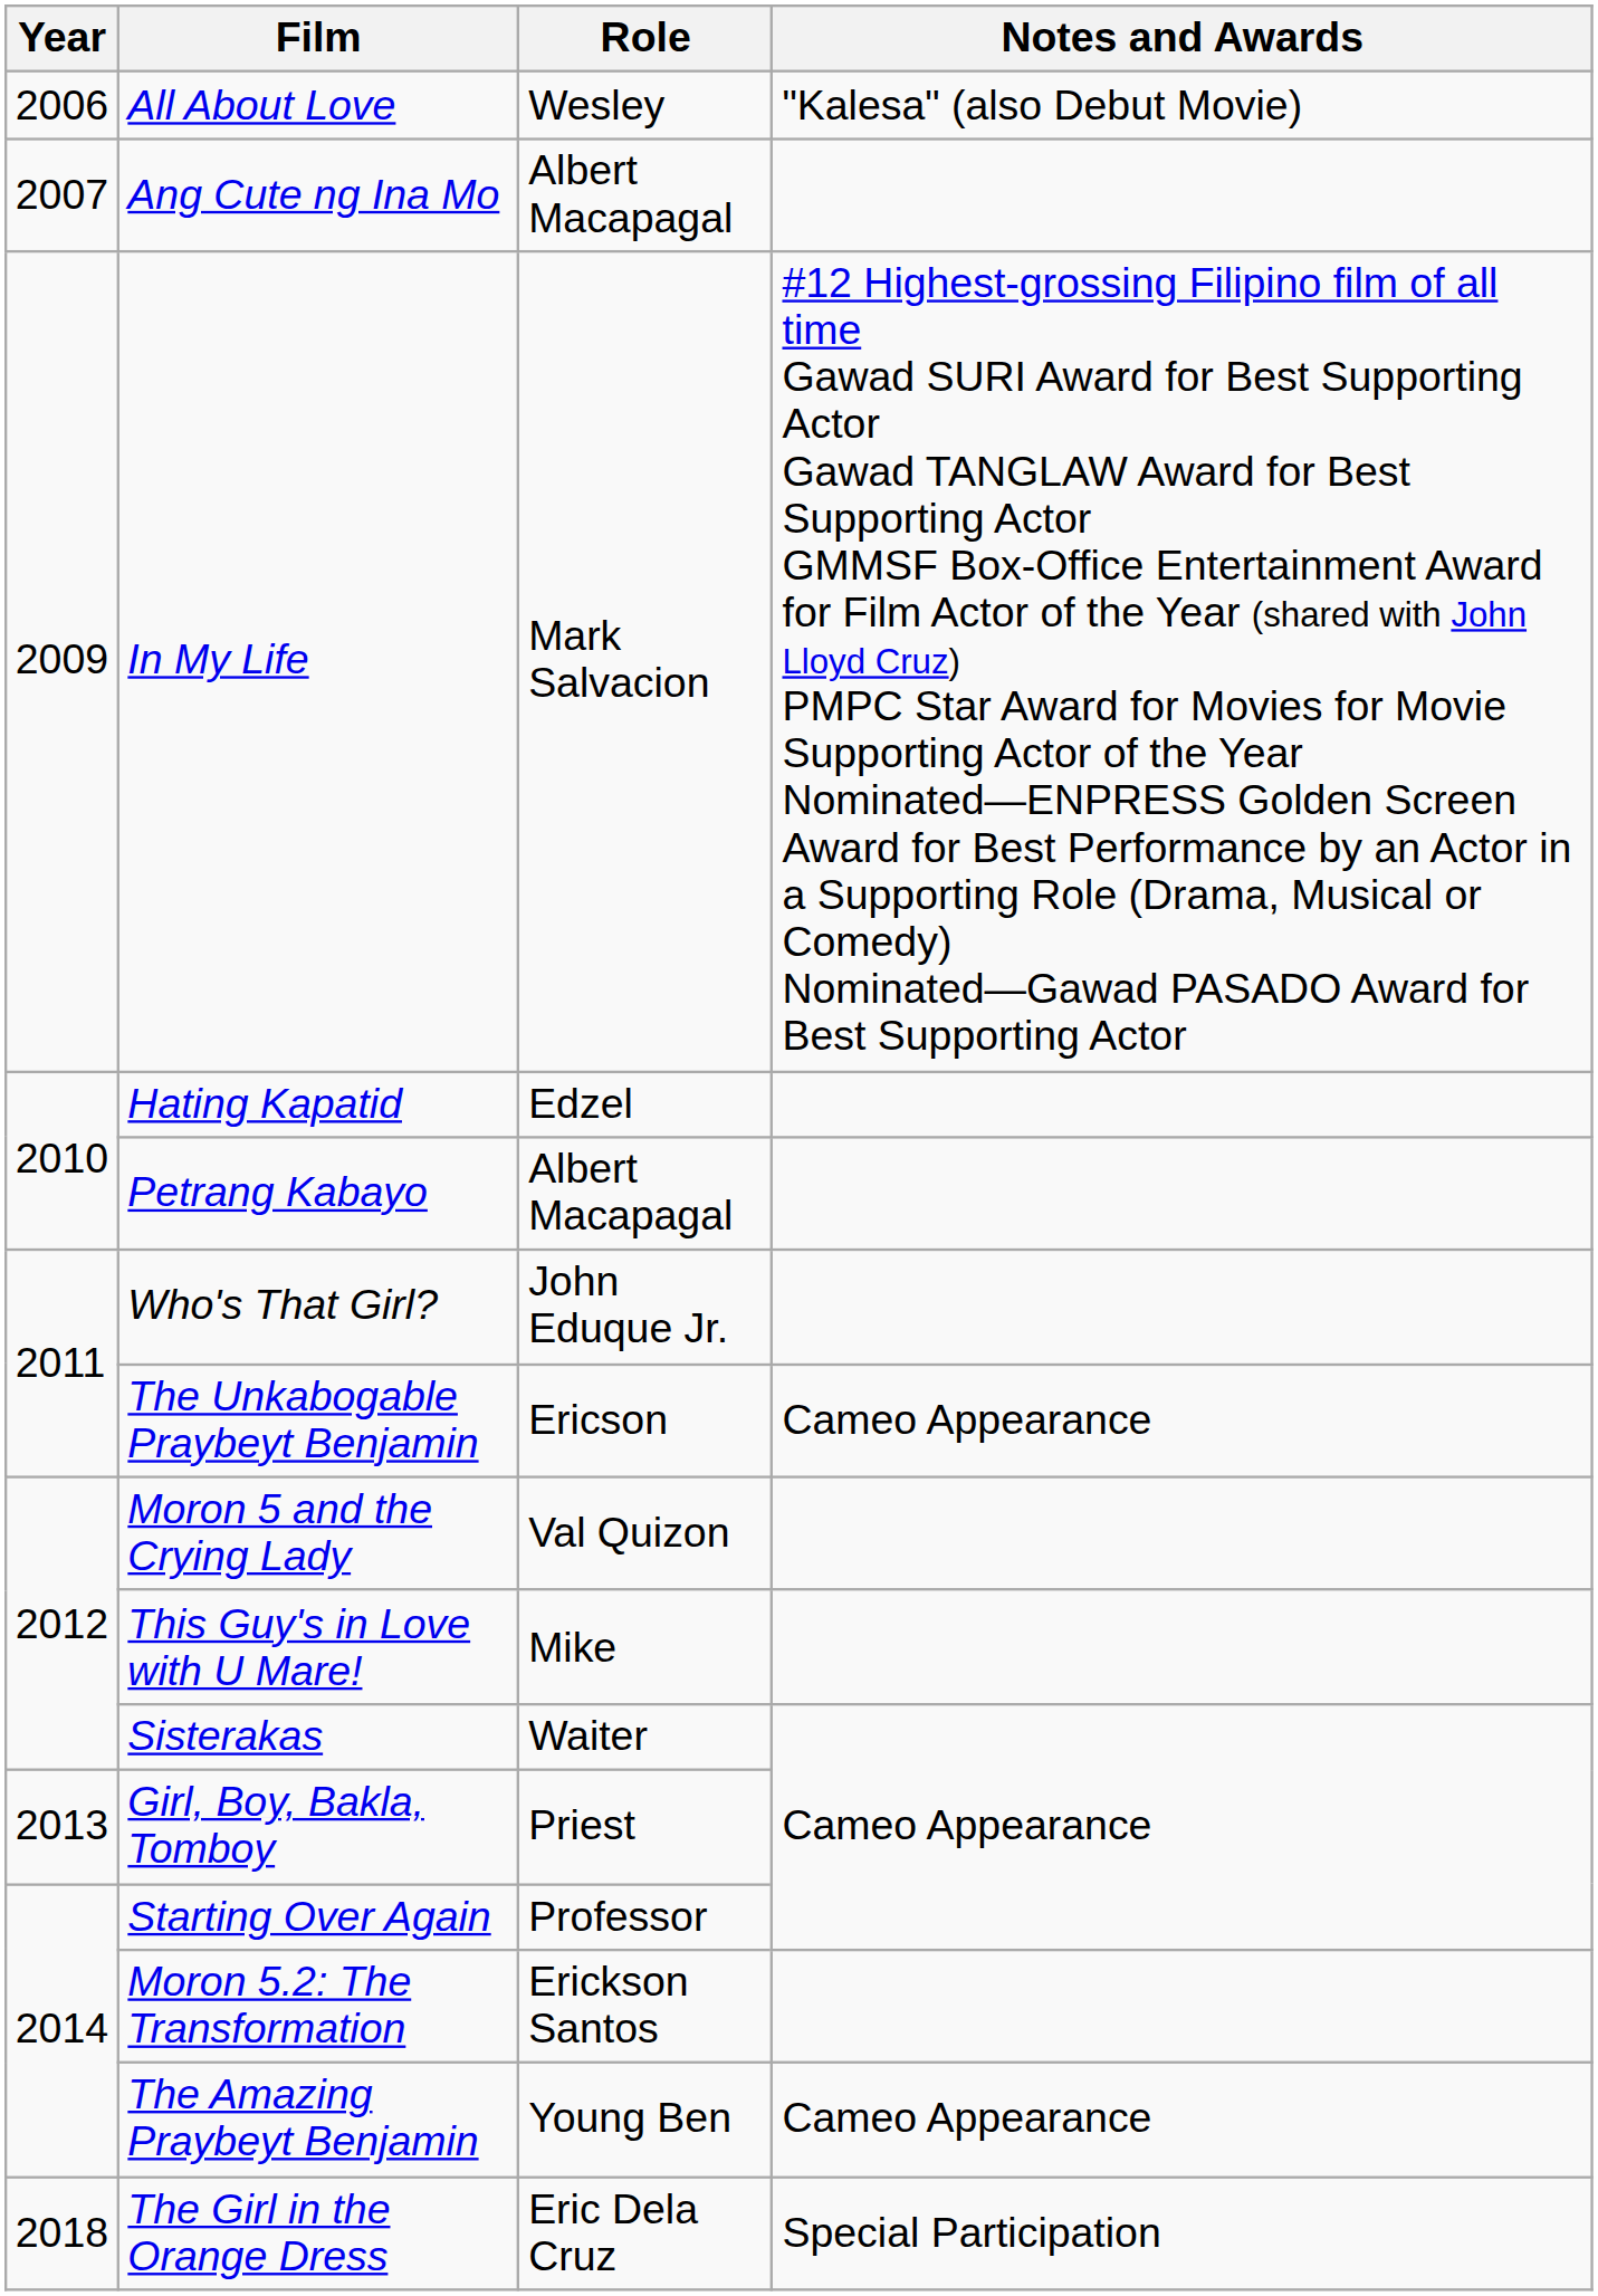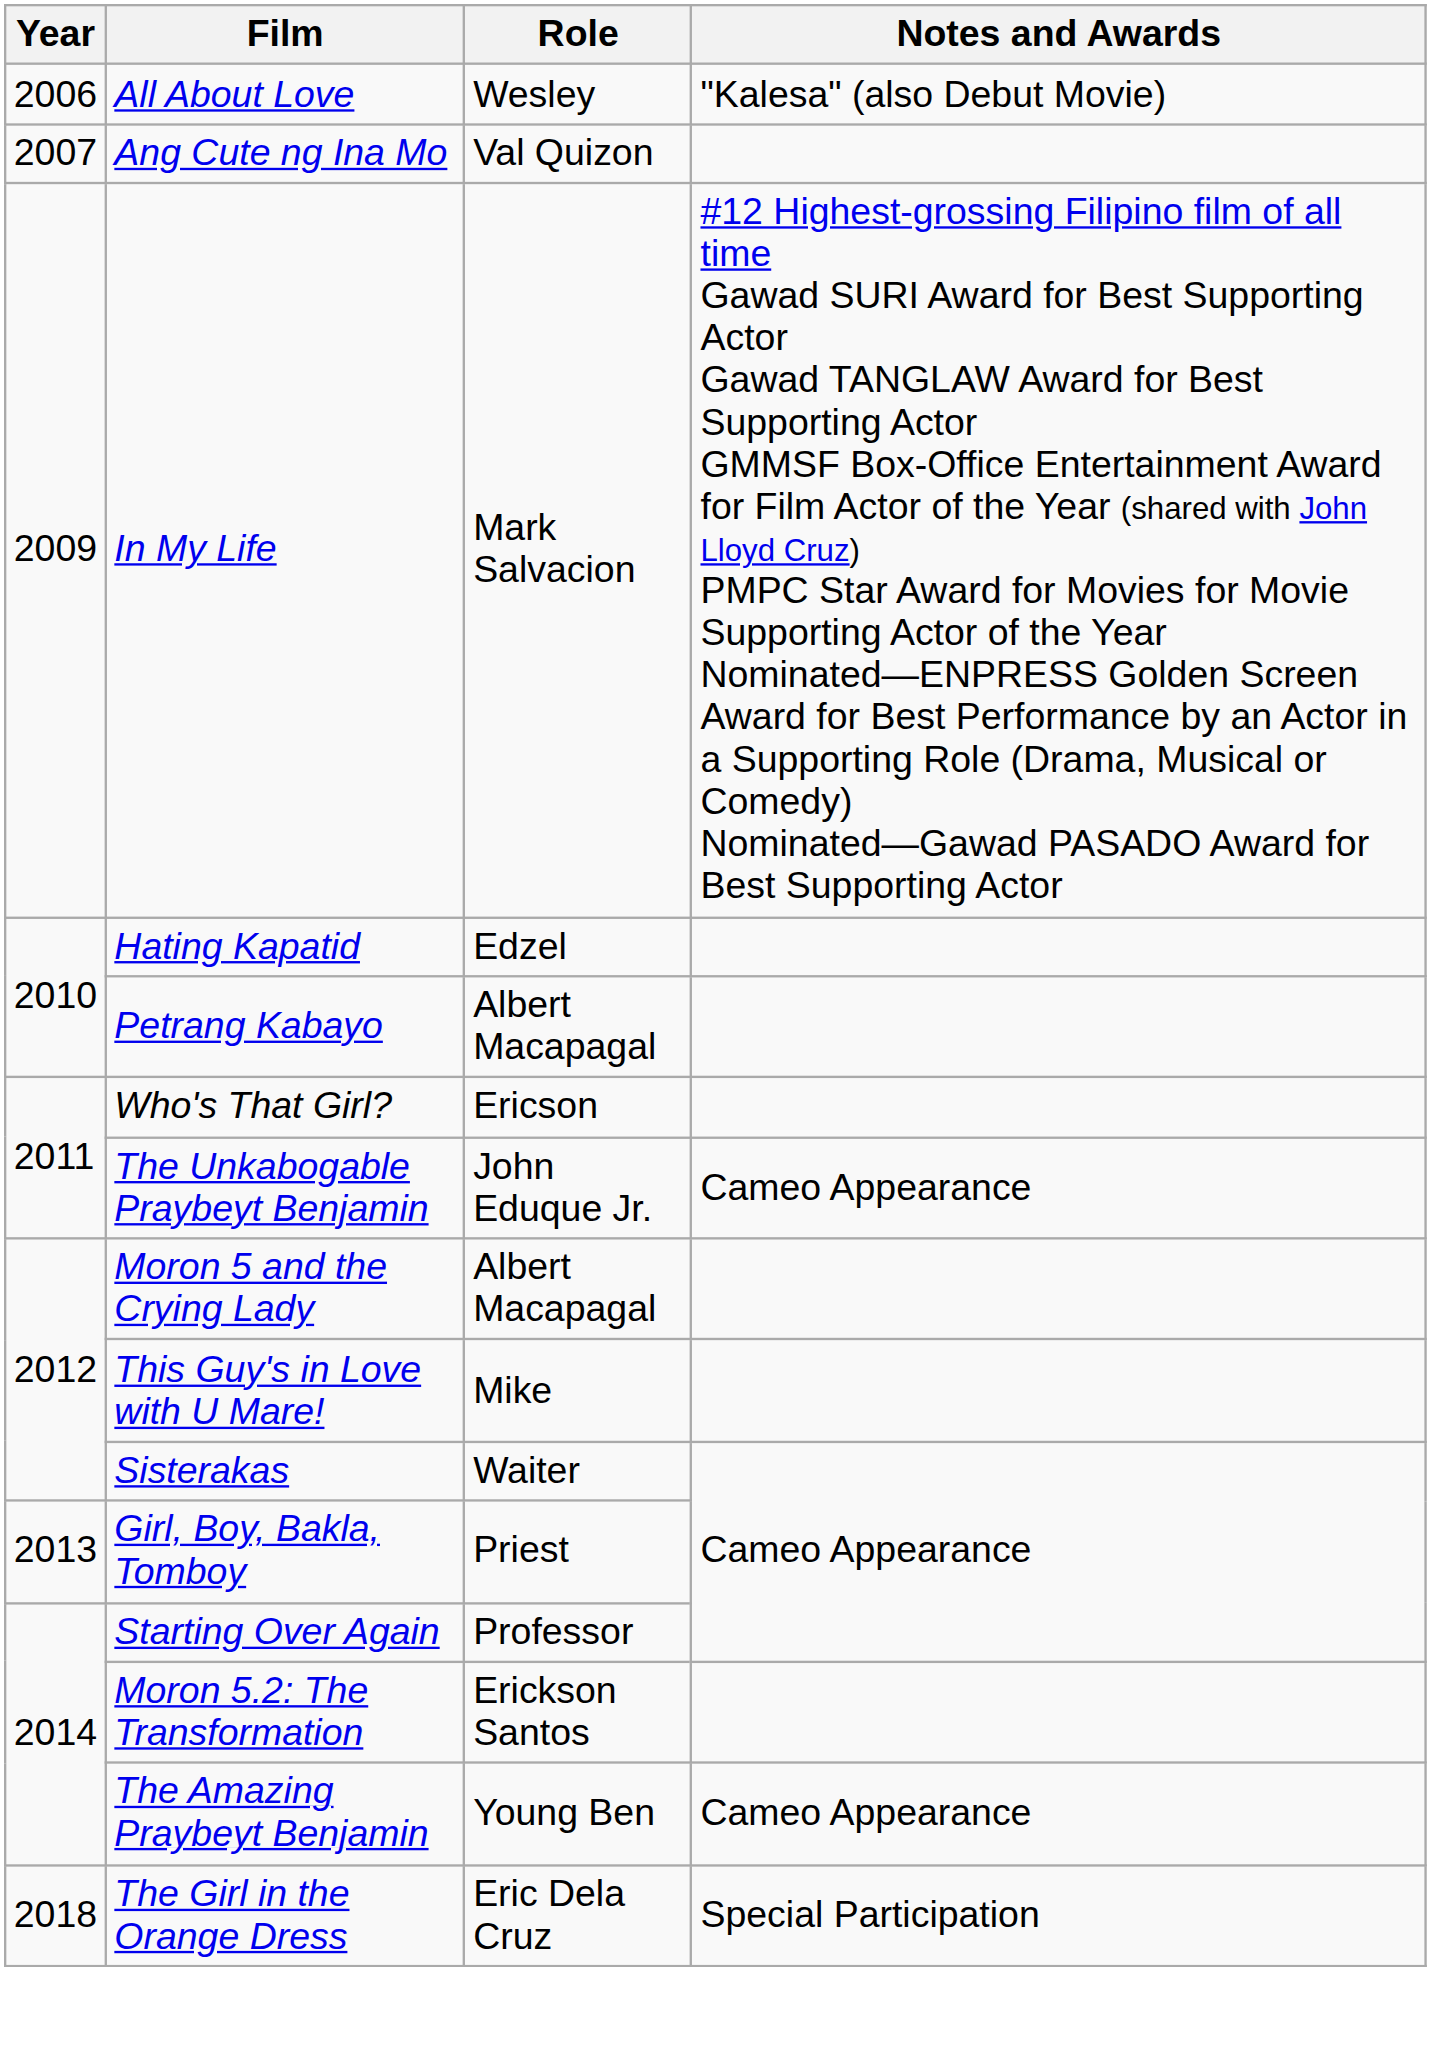Ang Cute ng Ina Mo | Role: Albert Macapagal -> Val Quizon
Who's That Girl? | Role: John Eduque Jr. -> Ericson
The Unkabogable Praybeyt Benjamin | Role: Ericson -> John Eduque Jr.
Moron 5 and the Crying Lady | Role: Val Quizon -> Albert Macapagal
